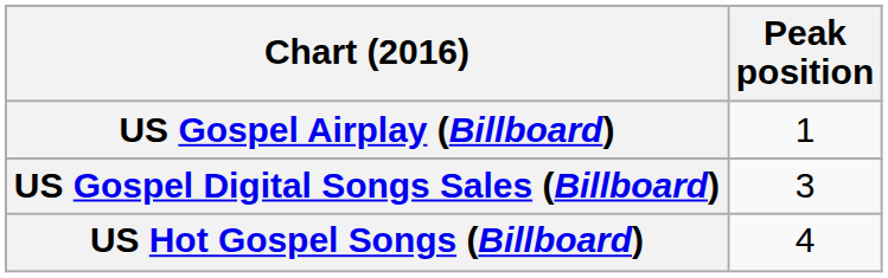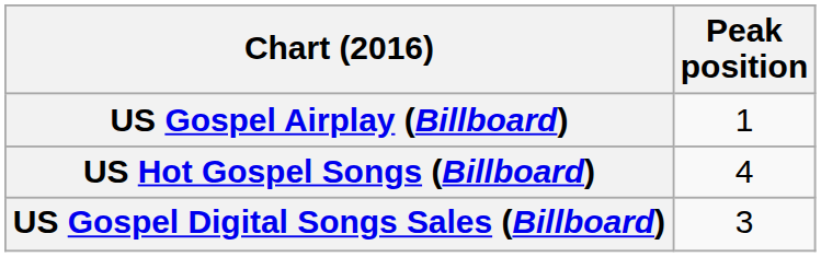rows swapped: US Gospel Digital Songs Sales (Billboard) <-> US Hot Gospel Songs (Billboard)
